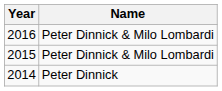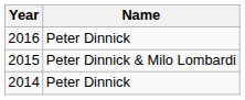2016 | Name: Peter Dinnick & Milo Lombardi -> Peter Dinnick
